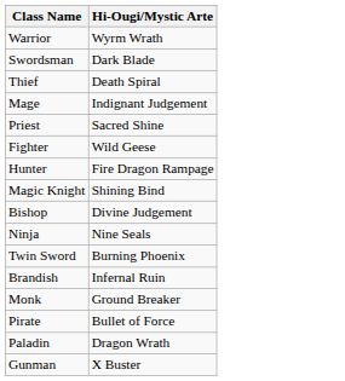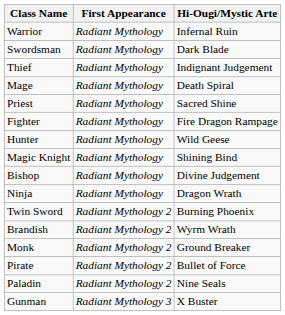+ column: First Appearance | Radiant Mythology | Radiant Mythology | Radiant Mythology | Radiant Mythology | Radiant Mythology | Radiant Mythology | Radiant Mythology | Radiant Mythology | Radiant Mythology | Radiant Mythology | Radiant Mythology 2 | Radiant Mythology 2 | Radiant Mythology 2 | Radiant Mythology 2 | Radiant Mythology 2 | Radiant Mythology 3
Warrior | Hi-Ougi/Mystic Arte: Wyrm Wrath -> Infernal Ruin
Thief | Hi-Ougi/Mystic Arte: Death Spiral -> Indignant Judgement
Mage | Hi-Ougi/Mystic Arte: Indignant Judgement -> Death Spiral
Fighter | Hi-Ougi/Mystic Arte: Wild Geese -> Fire Dragon Rampage
Hunter | Hi-Ougi/Mystic Arte: Fire Dragon Rampage -> Wild Geese
Ninja | Hi-Ougi/Mystic Arte: Nine Seals -> Dragon Wrath
Brandish | Hi-Ougi/Mystic Arte: Infernal Ruin -> Wyrm Wrath
Paladin | Hi-Ougi/Mystic Arte: Dragon Wrath -> Nine Seals
